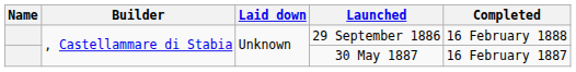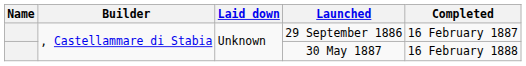29 September 1886 | Completed: 16 February 1888 -> 16 February 1887
30 May 1887 | Completed: 16 February 1887 -> 16 February 1888
